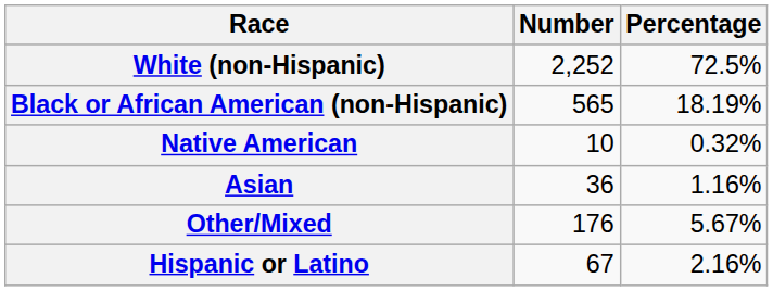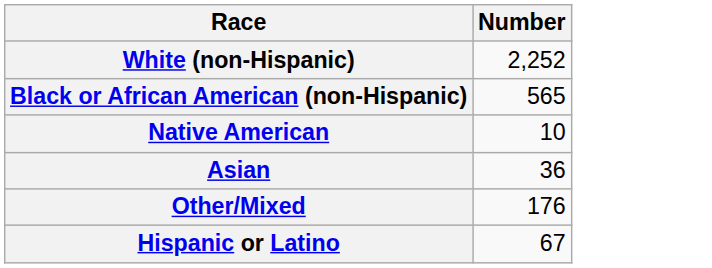- column: Percentage | 72.5% | 18.19% | 0.32% | 1.16% | 5.67% | 2.16%
